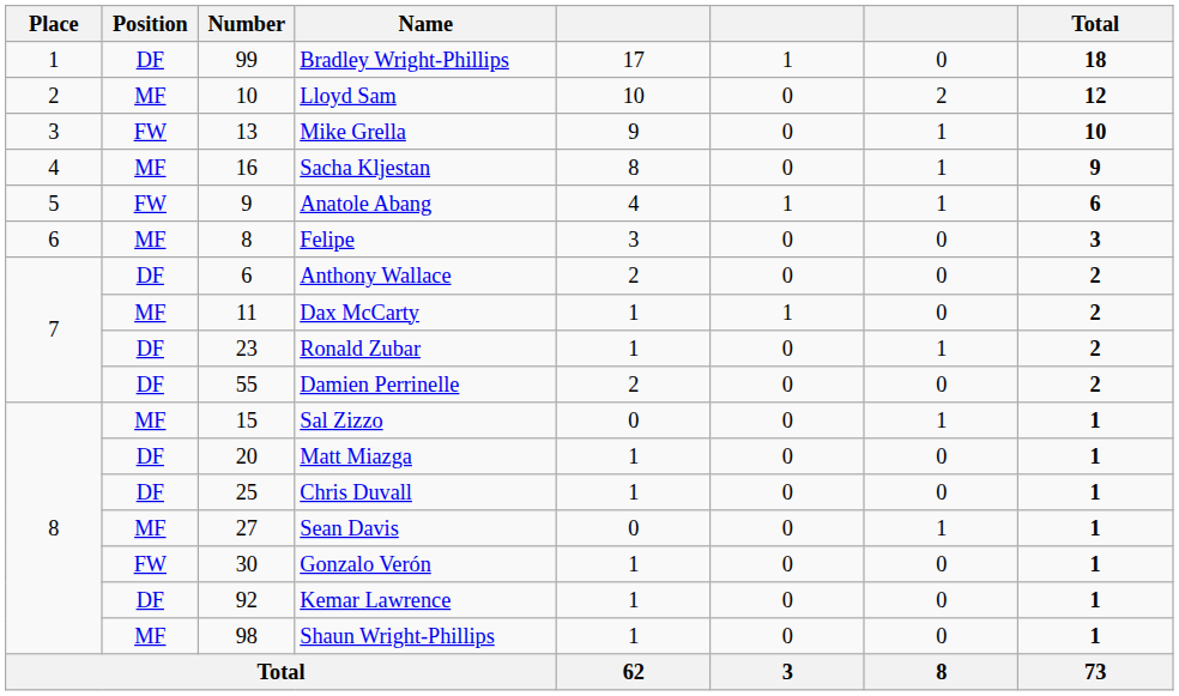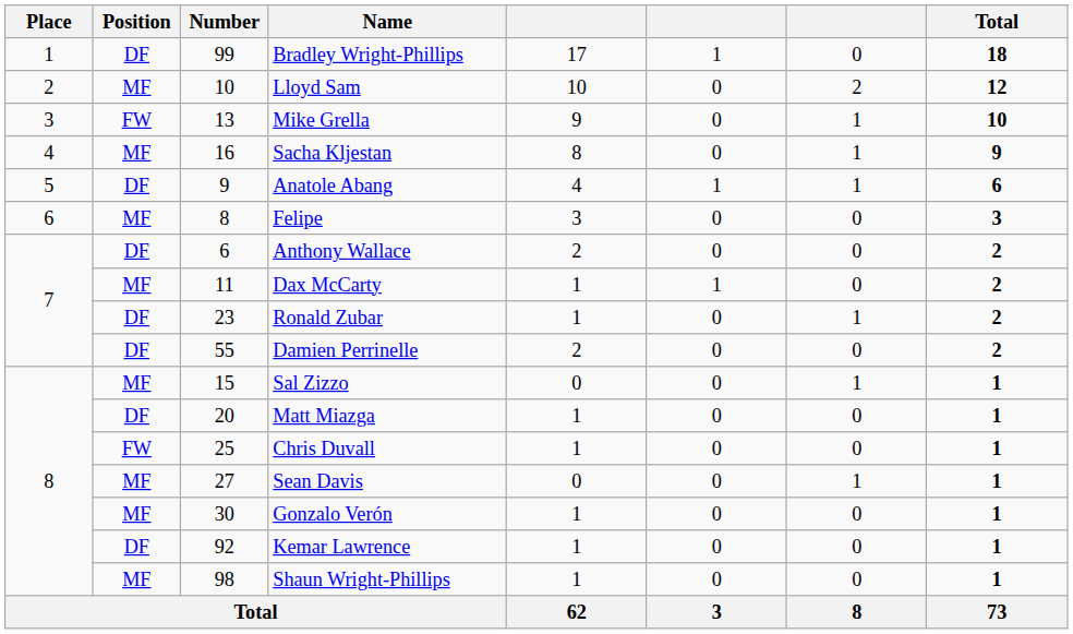Anatole Abang | Position: FW -> DF
Chris Duvall | Position: DF -> FW
Gonzalo Verón | Position: FW -> MF
